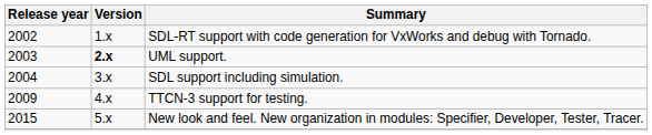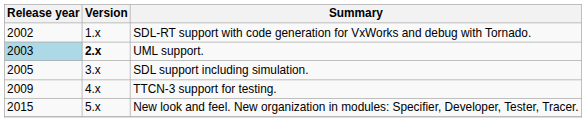UML support. | Release year: no background -> lightblue background
SDL support including simulation. | Release year: 2004 -> 2005
